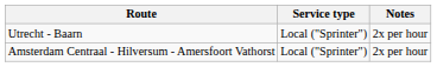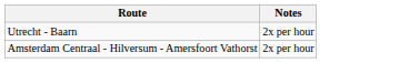- column: Service type | Local ("Sprinter") | Local ("Sprinter")
